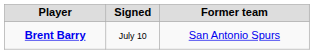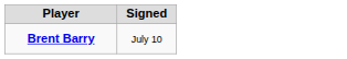- column: Former team | San Antonio Spurs
